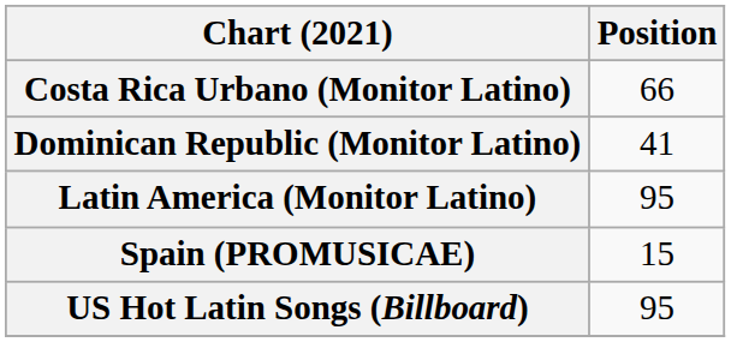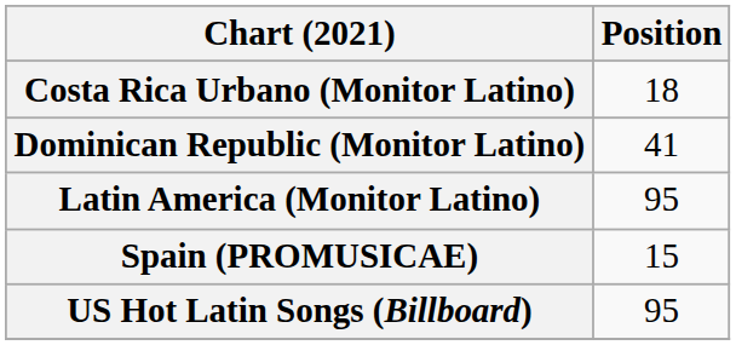Costa Rica Urbano (Monitor Latino) | Position: 66 -> 18
